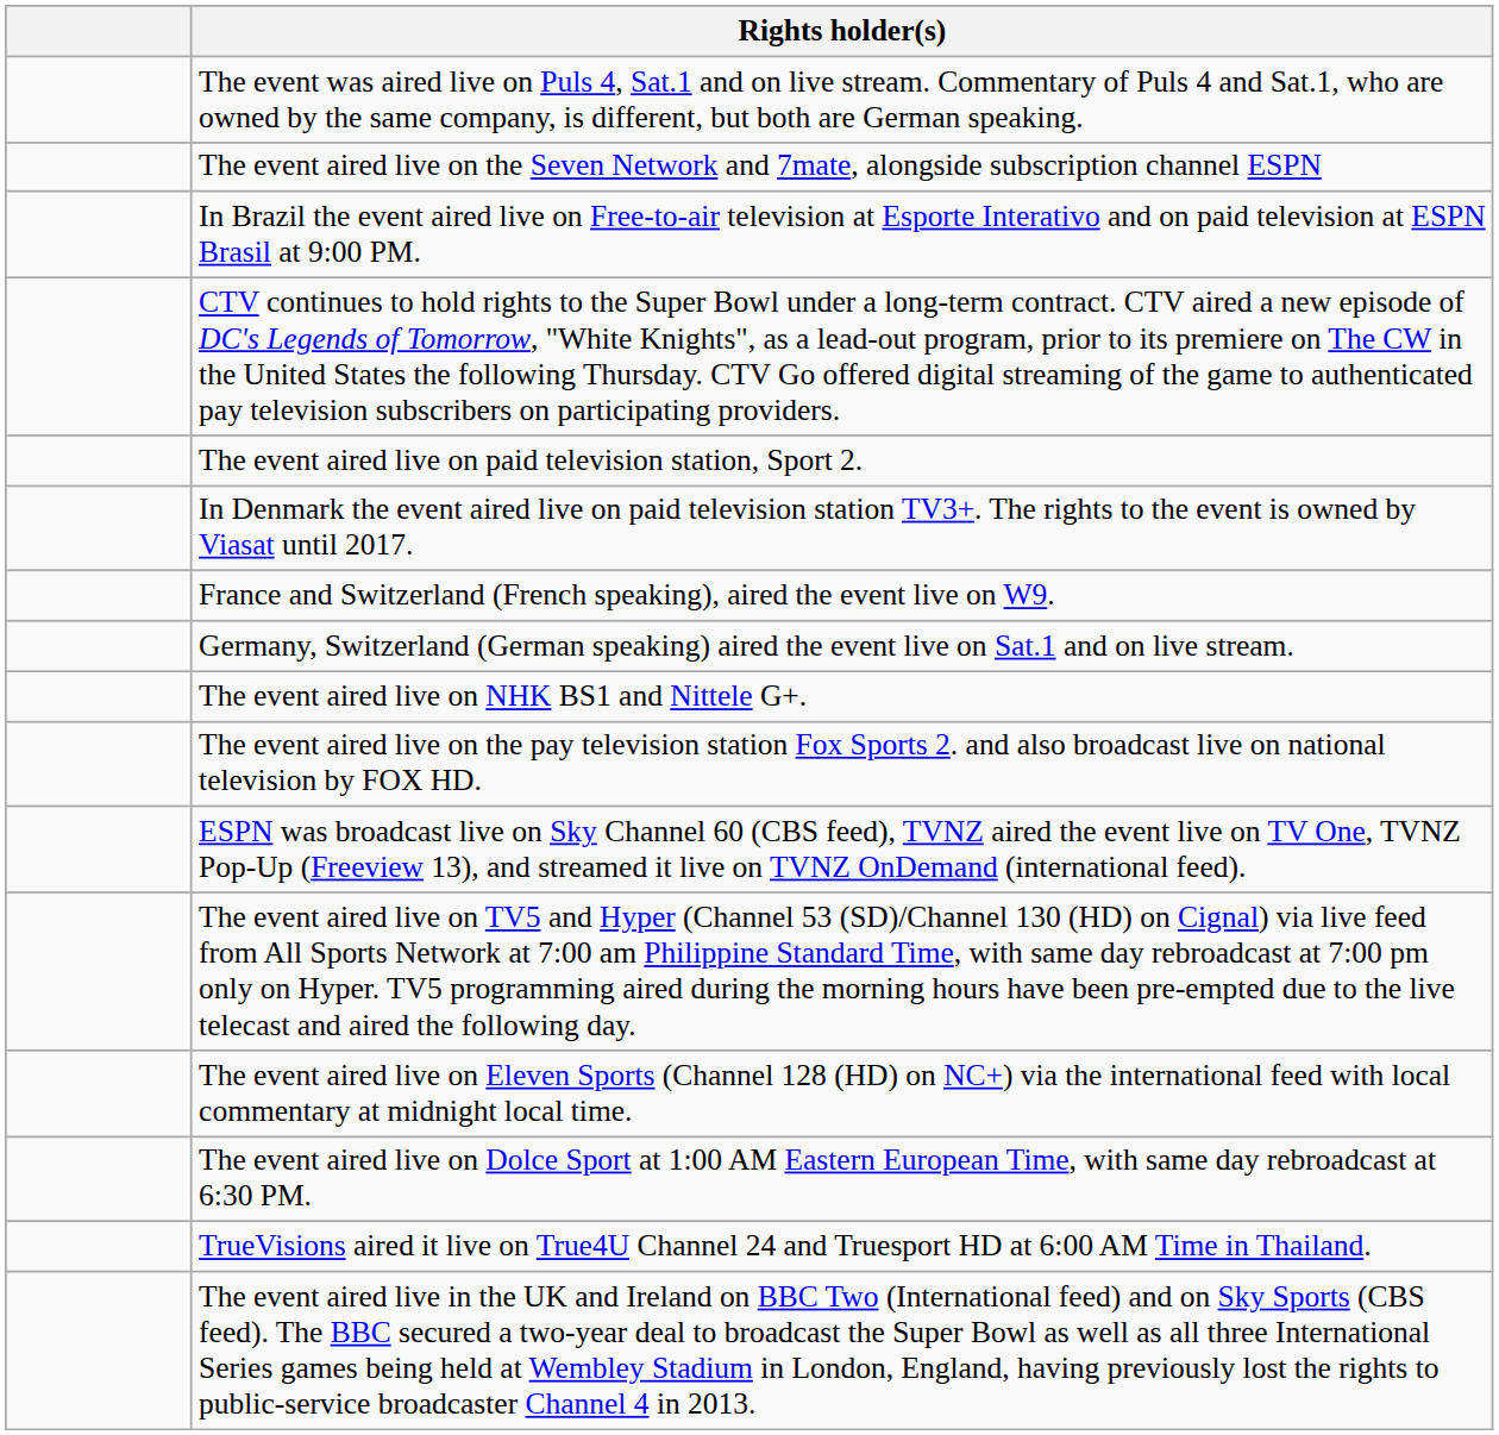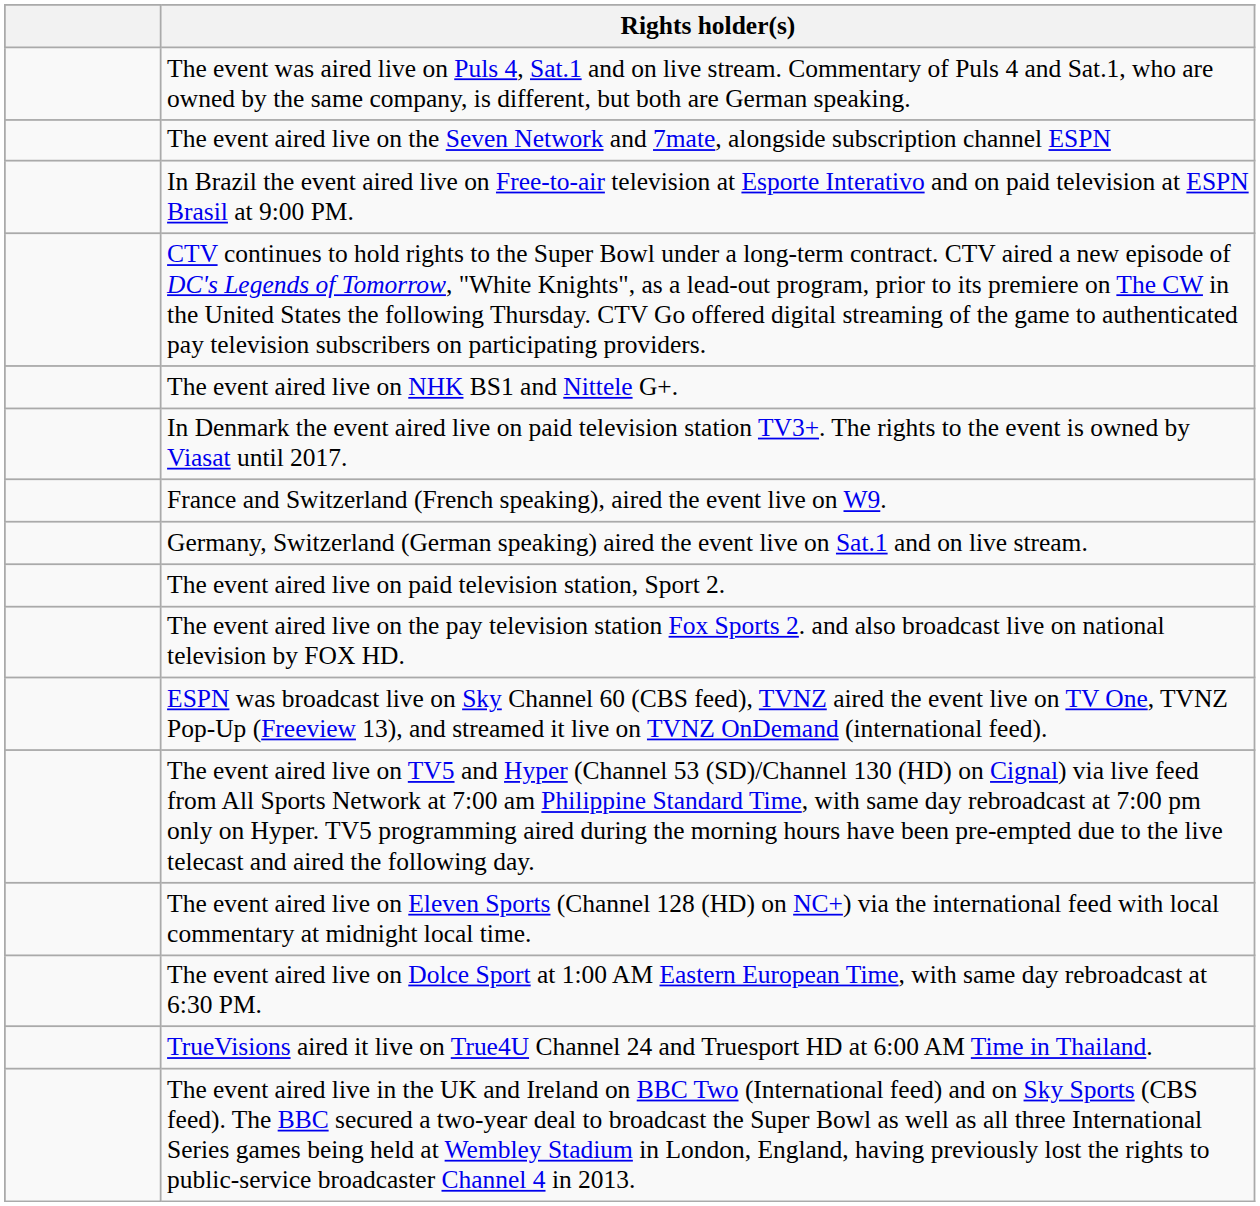rows swapped: The event aired live on paid television station, Sport 2. <-> The event aired live on NHK BS1 and Nittele G+.
